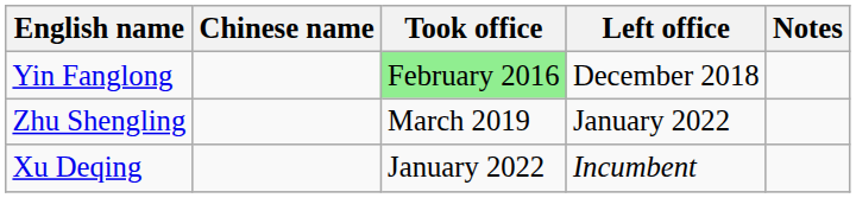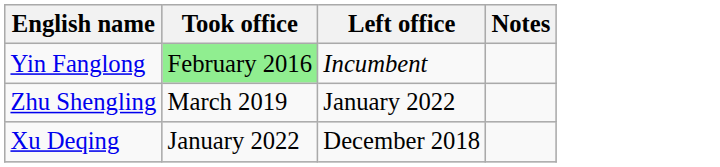- column: Chinese name
Yin Fanglong | Left office: December 2018 -> Incumbent
Xu Deqing | Left office: Incumbent -> December 2018
